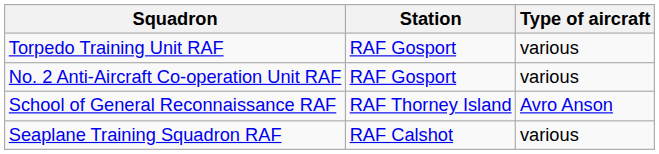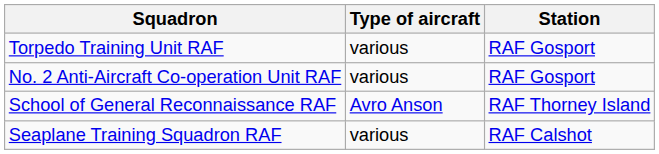columns swapped: Type of aircraft <-> Station
